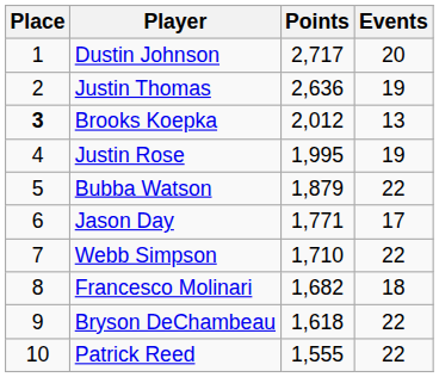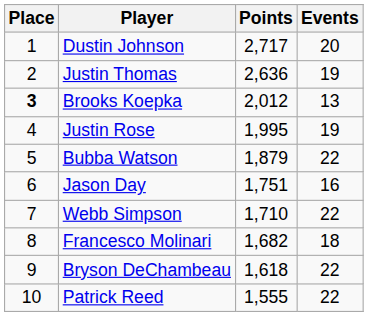Jason Day | Points: 1,771 -> 1,751
Jason Day | Events: 17 -> 16
